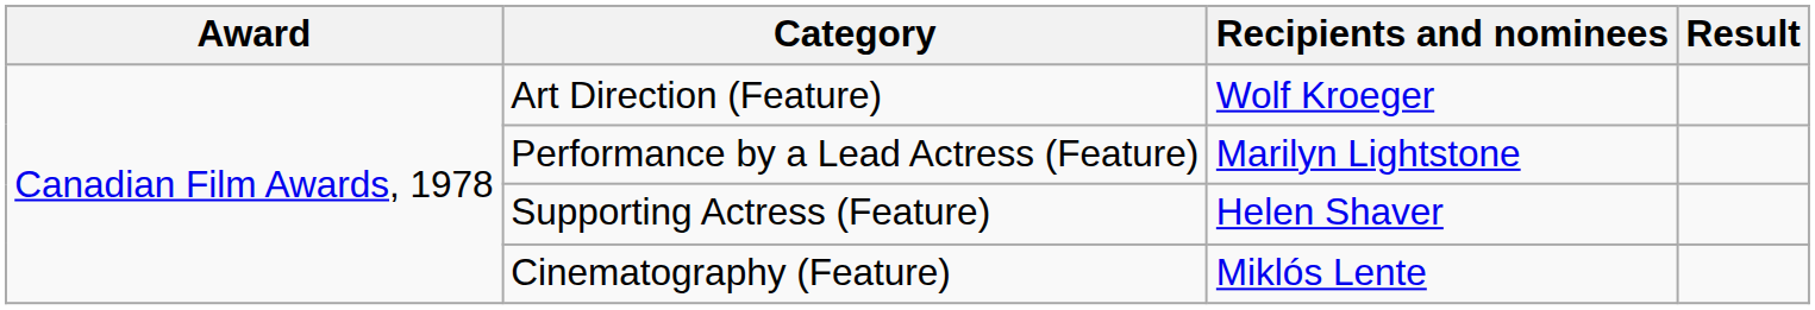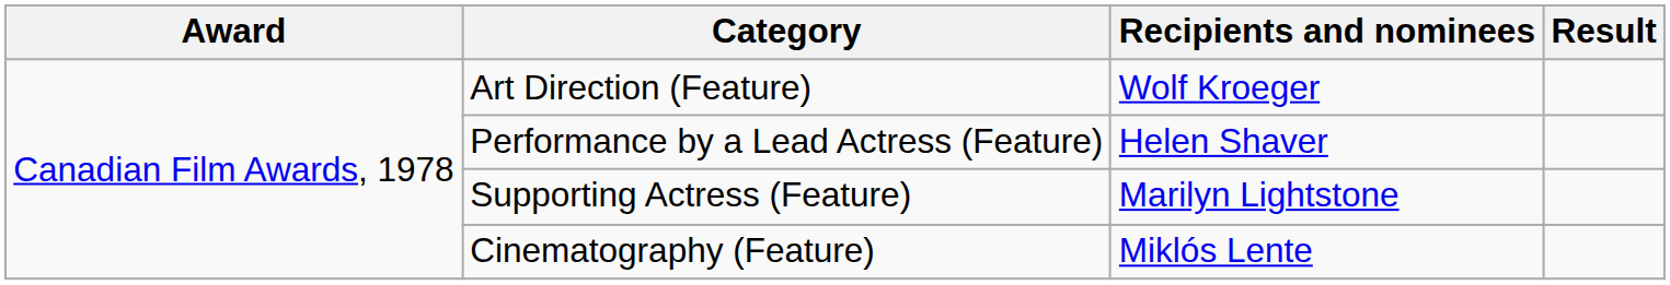Performance by a Lead Actress (Feature) | Recipients and nominees: Marilyn Lightstone -> Helen Shaver
Supporting Actress (Feature) | Recipients and nominees: Helen Shaver -> Marilyn Lightstone
